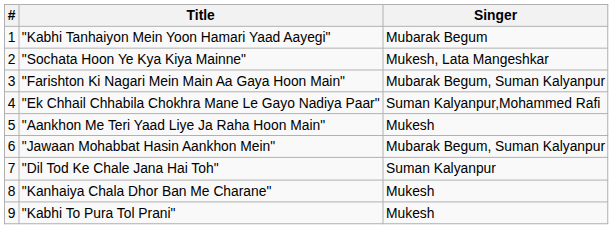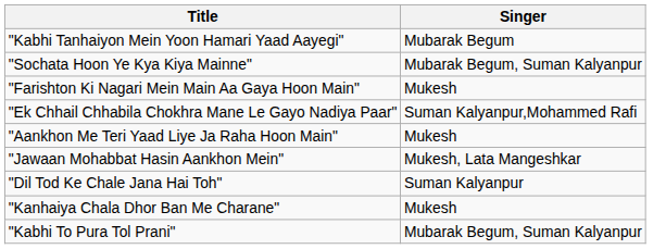- column: # | 1 | 2 | 3 | 4 | 5 | 6 | 7 | 8 | 9
"Sochata Hoon Ye Kya Kiya Mainne" | Singer: Mukesh, Lata Mangeshkar -> Mubarak Begum, Suman Kalyanpur
"Farishton Ki Nagari Mein Main Aa Gaya Hoon Main" | Singer: Mubarak Begum, Suman Kalyanpur -> Mukesh
"Jawaan Mohabbat Hasin Aankhon Mein" | Singer: Mubarak Begum, Suman Kalyanpur -> Mukesh, Lata Mangeshkar
"Kabhi To Pura Tol Prani" | Singer: Mukesh -> Mubarak Begum, Suman Kalyanpur
